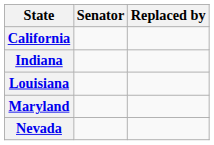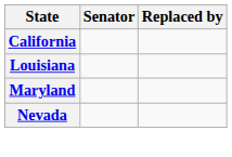- row: Indiana
